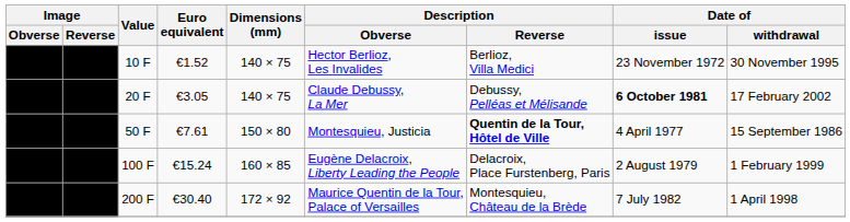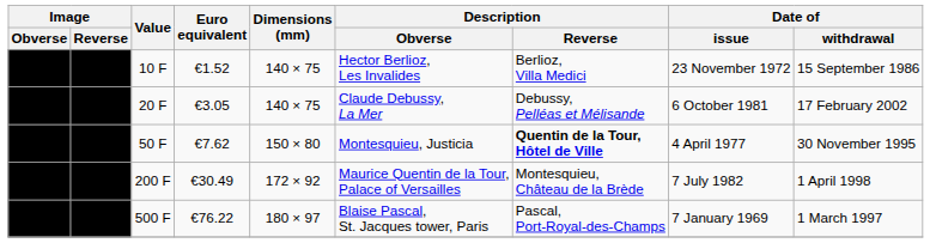10 F | Date of / withdrawal: 30 November 1995 -> 15 September 1986
20 F | Date of / issue: bold -> normal
50 F | Euro equivalent: €7.61 -> €7.62
50 F | Date of / withdrawal: 15 September 1986 -> 30 November 1995
- row: 100 F | €15.24 | 160 × 85 | Eugène Delacroix, Liberty Leading the People | Delacroix, Place Furstenberg, Paris | 2 August 1979 | 1 February 1999
200 F | Euro equivalent: €30.40 -> €30.49
+ row: 500 F | €76.22 | 180 × 97 | Blaise Pascal, St. Jacques tower, Paris | Pascal, Port-Royal-des-Champs | 7 January 1969 | 1 March 1997
